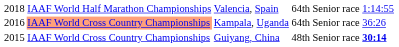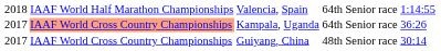Kampala, Uganda | column 1: 2016 -> 2017
Guiyang, China | column 1: 2015 -> 2017
Guiyang, China | column 6: bold -> normal
